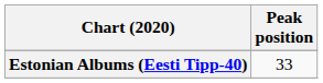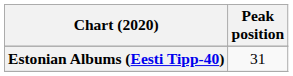Estonian Albums (Eesti Tipp-40) | Peak position: 33 -> 31
